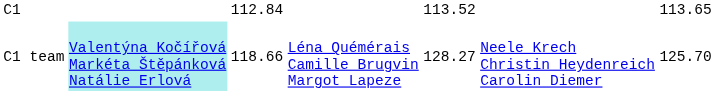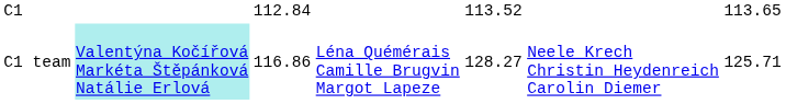C1 team | column 3: 118.66 -> 116.86
C1 team | column 7: 125.70 -> 125.71
